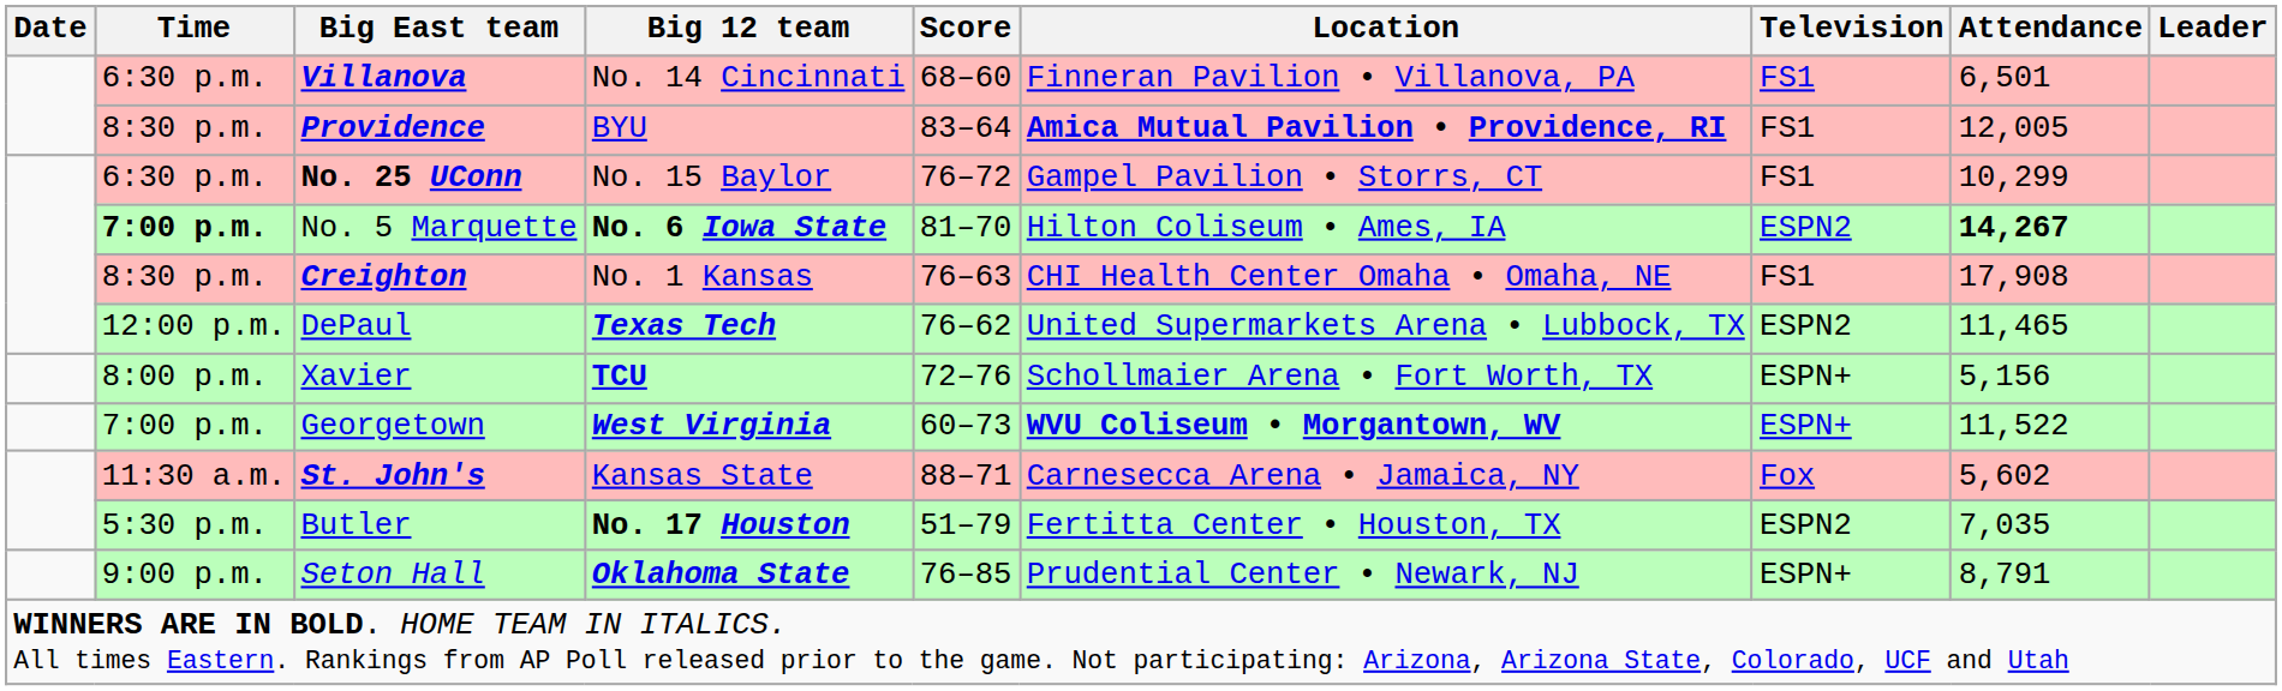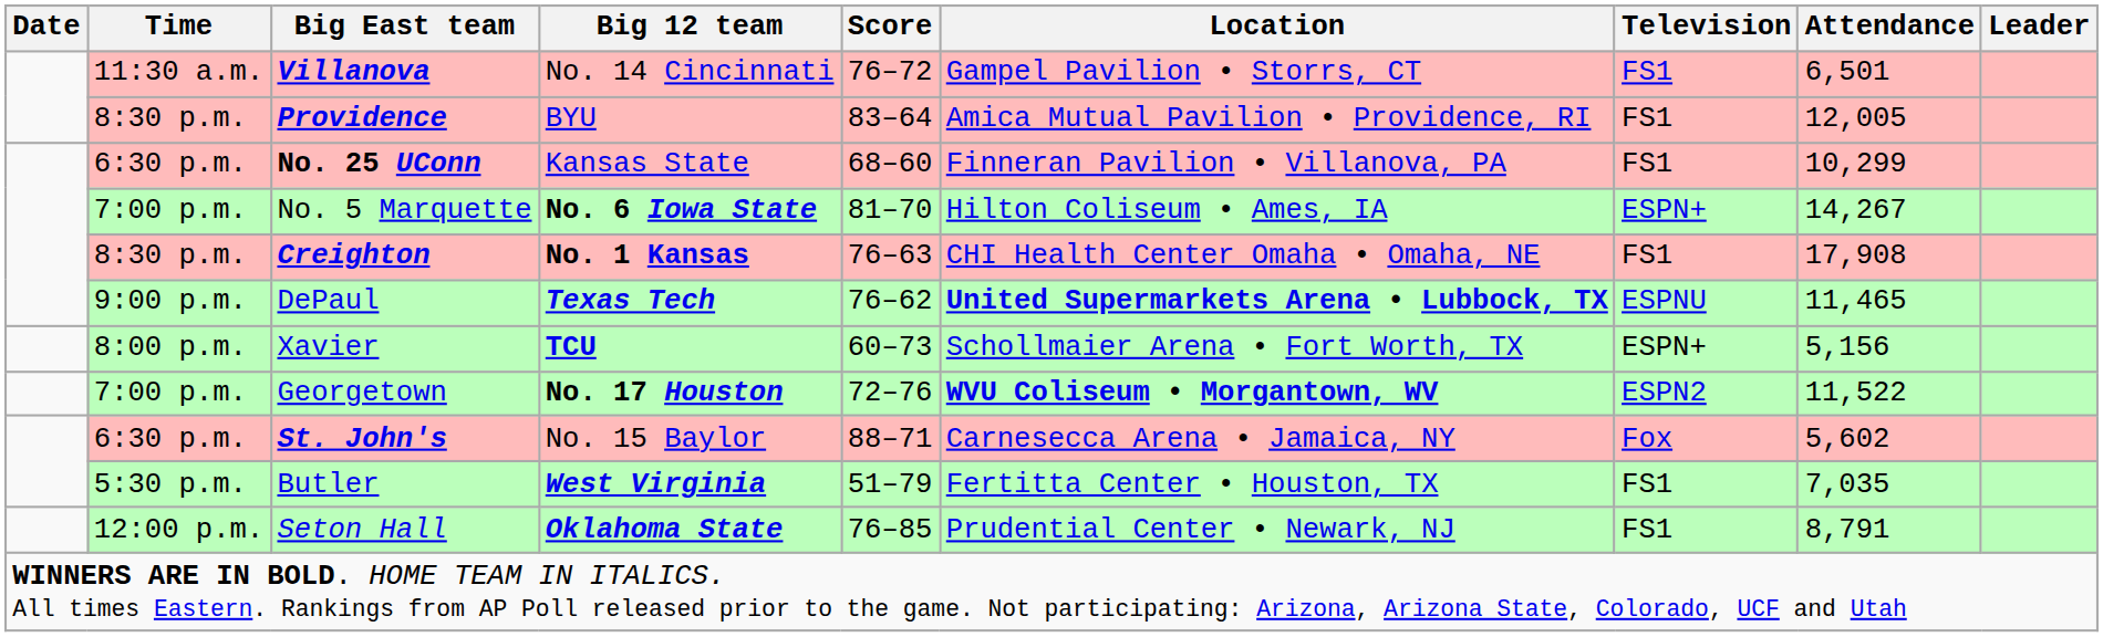Villanova | Time: 6:30 p.m. -> 11:30 a.m.
Villanova | Score: 68–60 -> 76–72
Villanova | Location: Finneran Pavilion • Villanova, PA -> Gampel Pavilion • Storrs, CT
Providence | Location: bold -> normal
No. 25 UConn | Big 12 team: No. 15 Baylor -> Kansas State
No. 25 UConn | Score: 76–72 -> 68–60
No. 25 UConn | Location: Gampel Pavilion • Storrs, CT -> Finneran Pavilion • Villanova, PA
No. 5 Marquette | Time: bold -> normal
No. 5 Marquette | Television: ESPN2 -> ESPN+
No. 5 Marquette | Attendance: bold -> normal
Creighton | Big 12 team: normal -> bold
DePaul | Time: 12:00 p.m. -> 9:00 p.m.
DePaul | Location: normal -> bold
DePaul | Television: ESPN2 -> ESPNU
Xavier | Score: 72–76 -> 60–73
Georgetown | Big 12 team: West Virginia -> No. 17 Houston
Georgetown | Score: 60–73 -> 72–76
Georgetown | Television: ESPN+ -> ESPN2
St. John's | Time: 11:30 a.m. -> 6:30 p.m.
St. John's | Big 12 team: Kansas State -> No. 15 Baylor
Butler | Big 12 team: No. 17 Houston -> West Virginia
Butler | Television: ESPN2 -> FS1
Seton Hall | Time: 9:00 p.m. -> 12:00 p.m.
Seton Hall | Television: ESPN+ -> FS1
